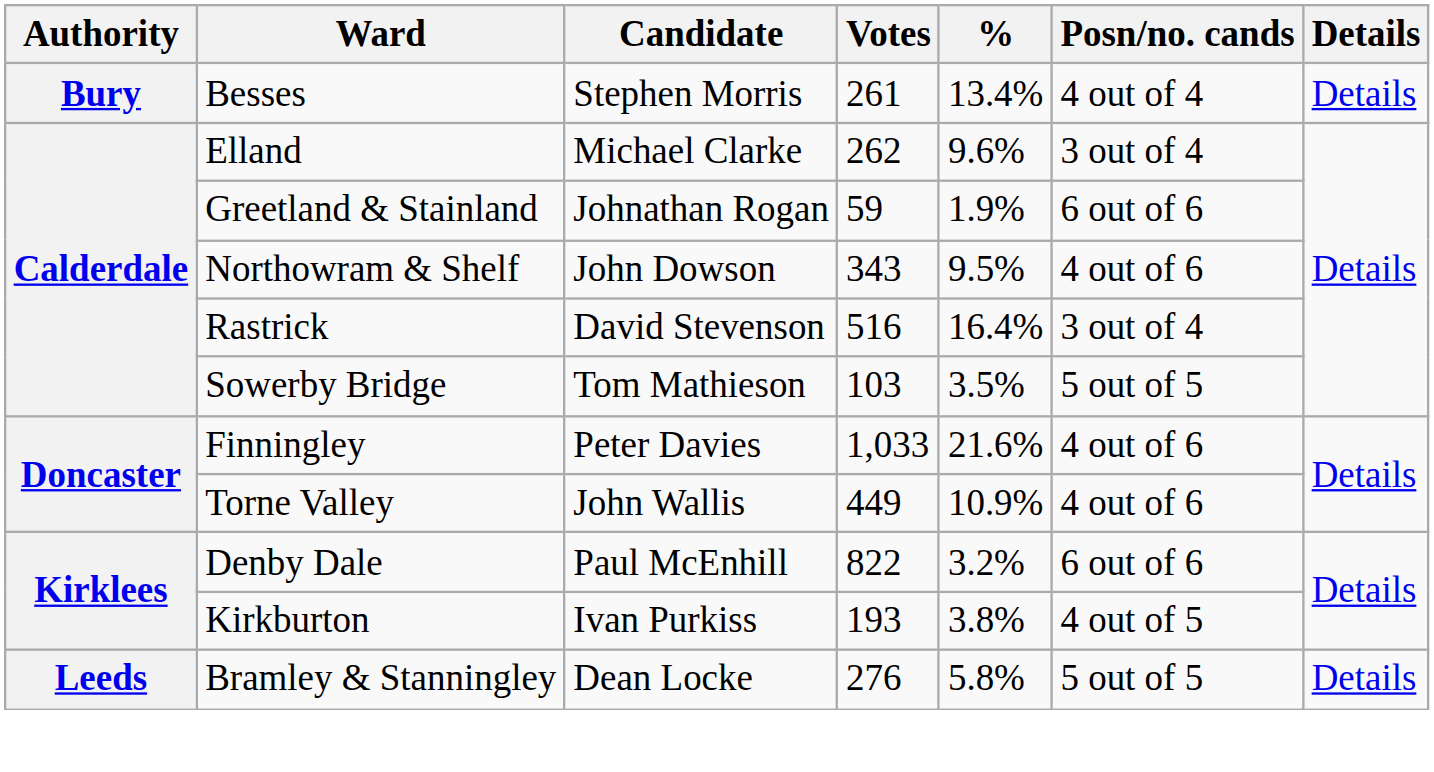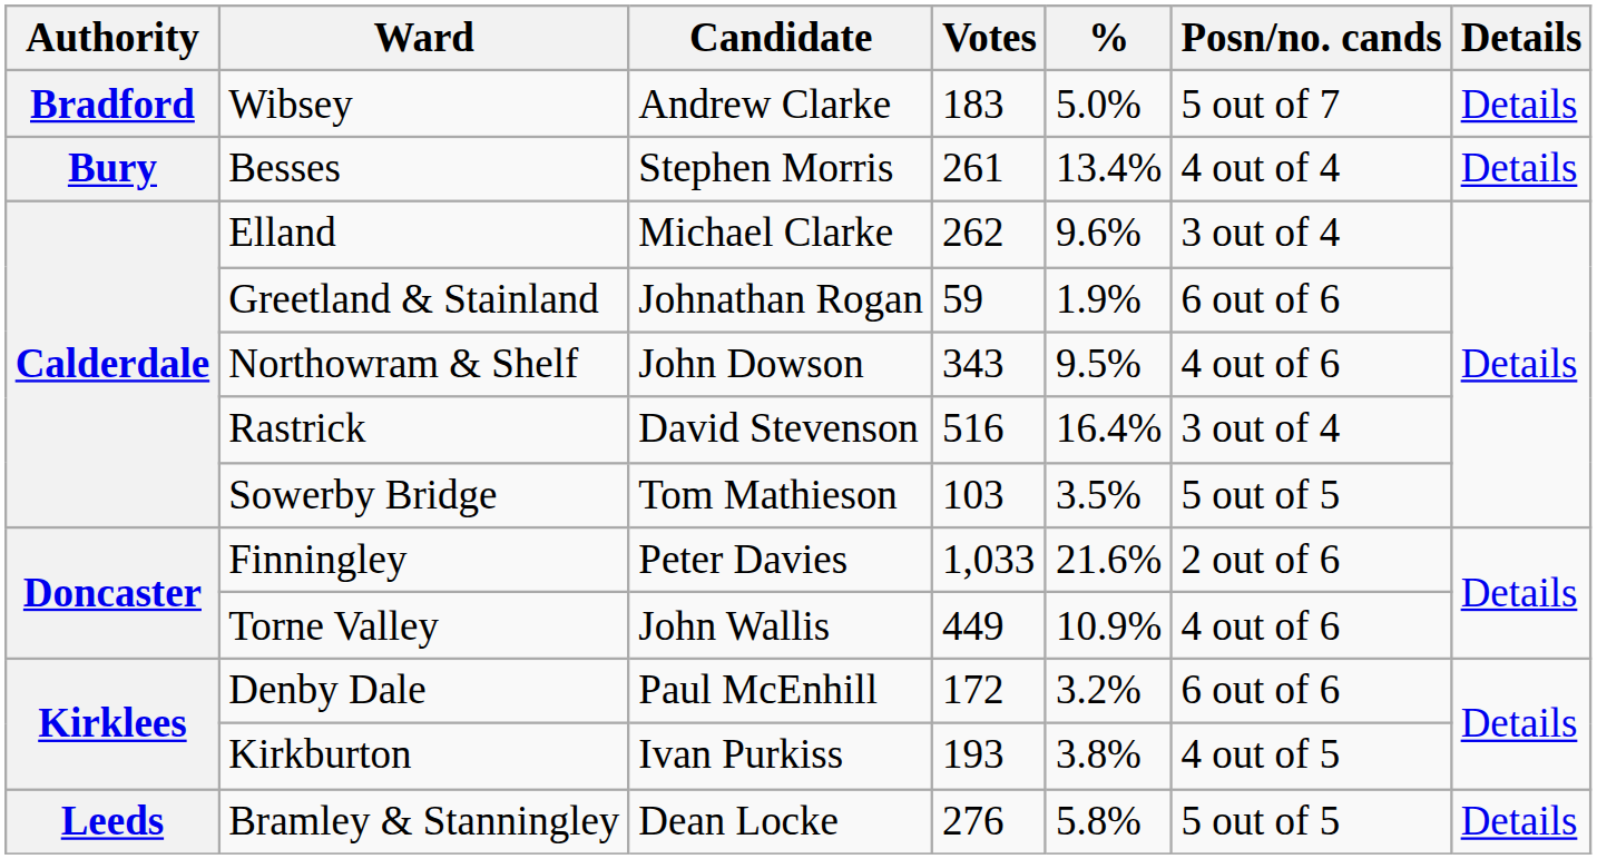+ row: Bradford | Wibsey | Andrew Clarke | 183 | 5.0% | 5 out of 7 | Details
Finningley | Posn/no. cands: 4 out of 6 -> 2 out of 6
Denby Dale | Votes: 822 -> 172
